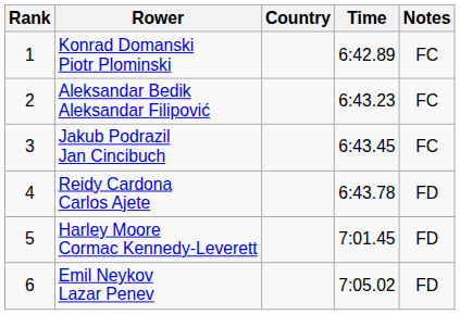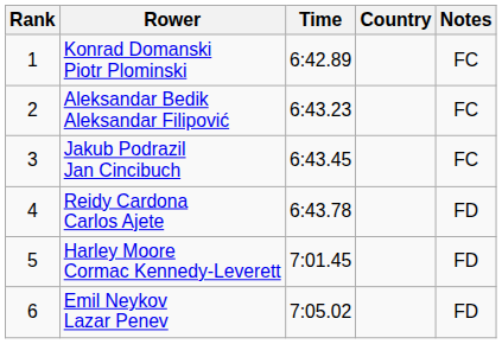columns swapped: Country <-> Time
